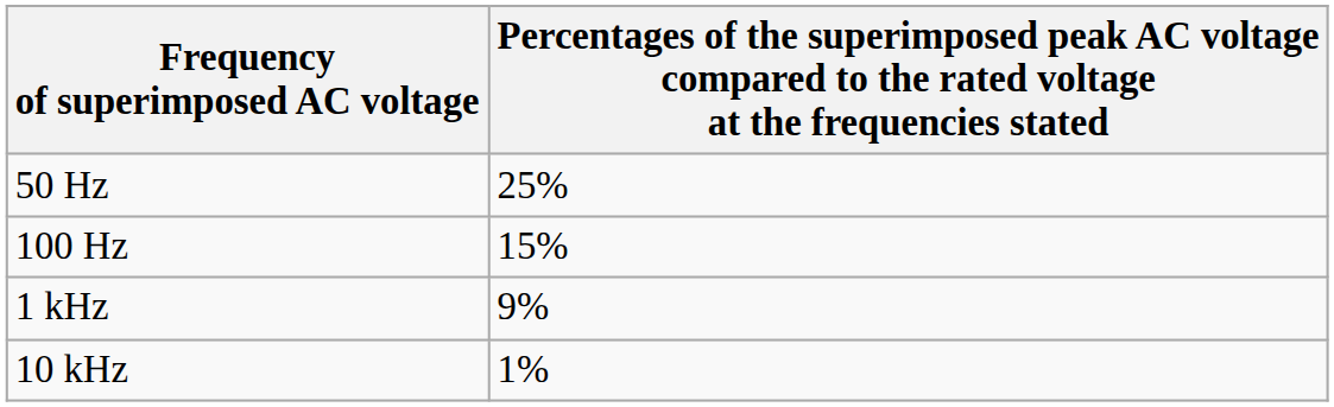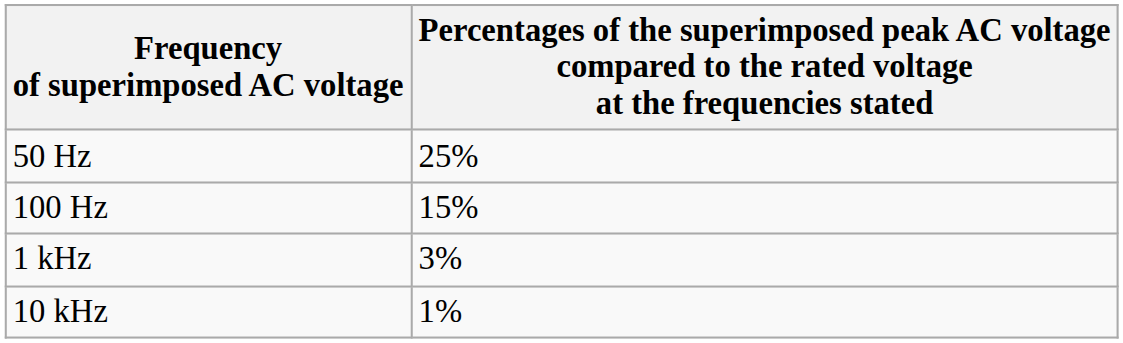1 kHz | column 2: 9% -> 3%
